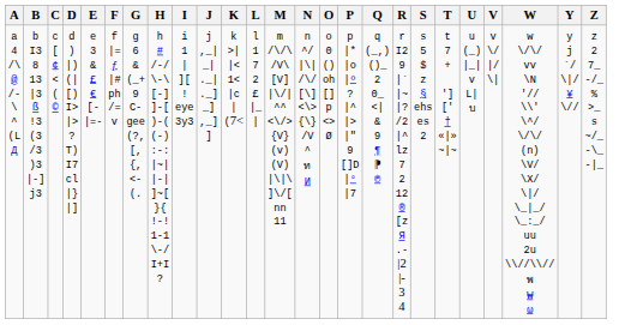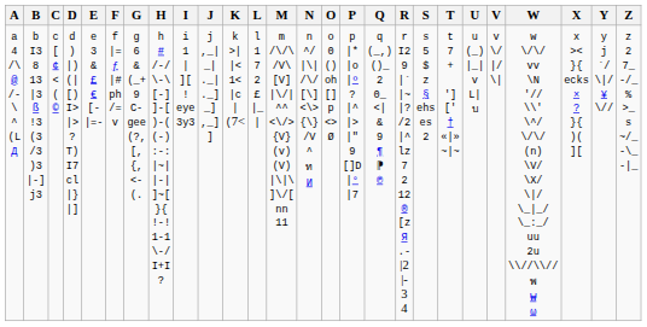+ column: X | x >< }{ ecks × ? }{ )( ][
